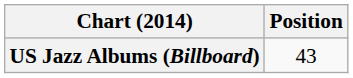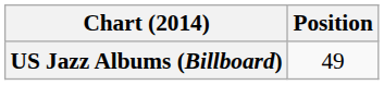US Jazz Albums (Billboard) | Position: 43 -> 49
